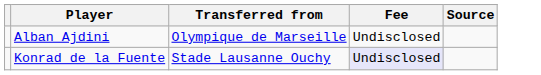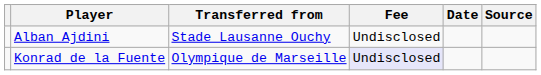+ column: Date
Alban Ajdini | Transferred from: Olympique de Marseille -> Stade Lausanne Ouchy
Konrad de la Fuente | Transferred from: Stade Lausanne Ouchy -> Olympique de Marseille
